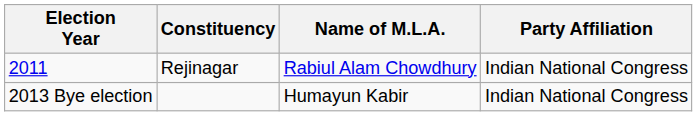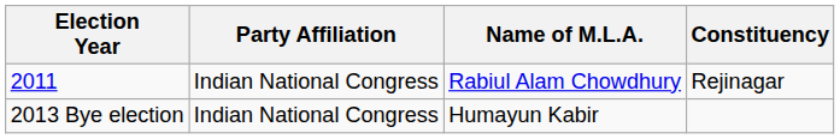columns swapped: Constituency <-> Party Affiliation
